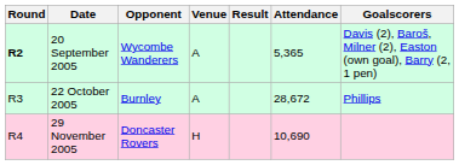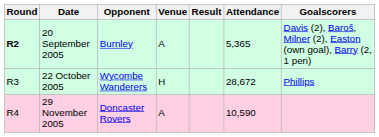20 September 2005 | Opponent: Wycombe Wanderers -> Burnley
22 October 2005 | Opponent: Burnley -> Wycombe Wanderers
22 October 2005 | Venue: A -> H
29 November 2005 | Venue: H -> A
29 November 2005 | Attendance: 10,690 -> 10,590
